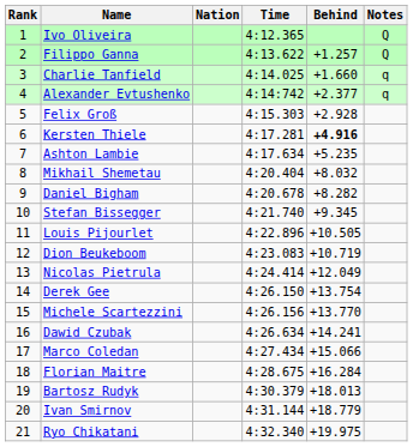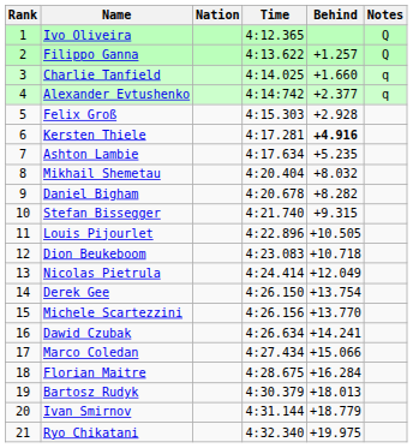Stefan Bissegger | Behind: +9.345 -> +9.315
Dion Beukeboom | Behind: +10.719 -> +10.718
